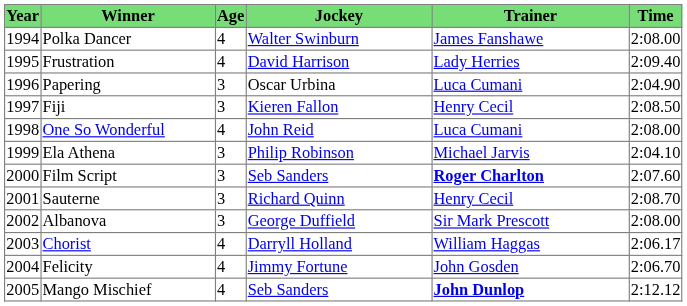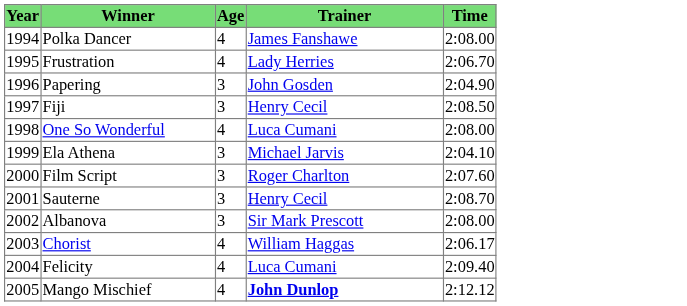- column: Jockey | Walter Swinburn | David Harrison | Oscar Urbina | Kieren Fallon | John Reid | Philip Robinson | Seb Sanders | Richard Quinn | George Duffield | Darryll Holland | Jimmy Fortune | Seb Sanders
Frustration | Time: 2:09.40 -> 2:06.70
Papering | Trainer: Luca Cumani -> John Gosden
Film Script | Trainer: bold -> normal
Felicity | Trainer: John Gosden -> Luca Cumani
Felicity | Time: 2:06.70 -> 2:09.40
